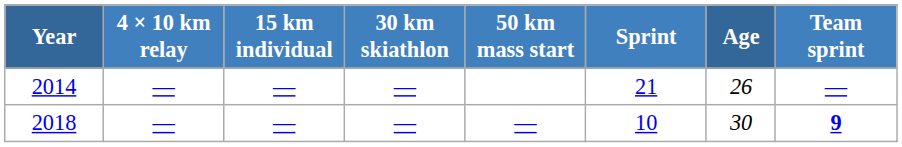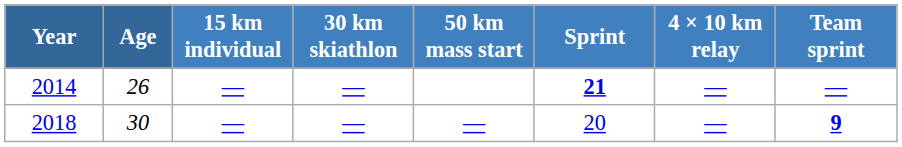columns swapped: Age <-> 4 × 10 km relay
2014 | Sprint: normal -> bold
2018 | Sprint: 10 -> 20
